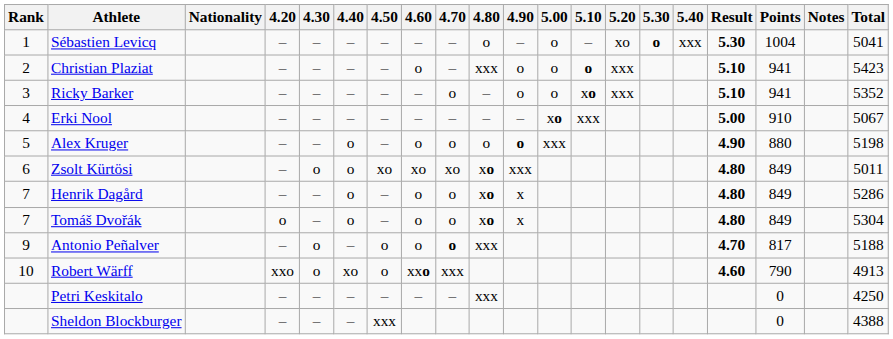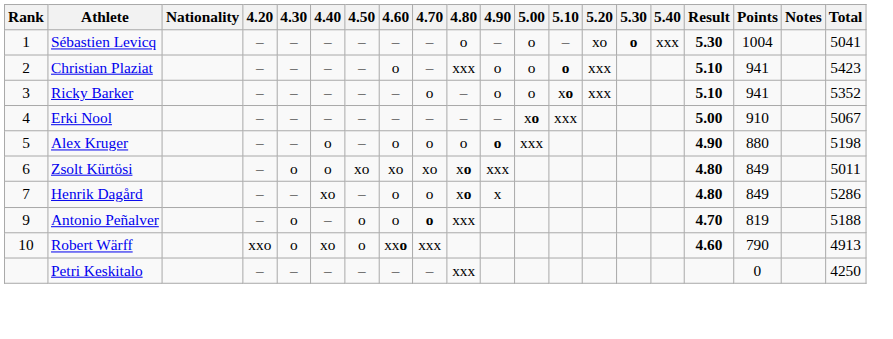Henrik Dagård | 4.40: o -> xo
- row: 7 | Tomáš Dvořák | o | – | o | – | o | o | xo | x | 4.80 | 849 | 5304
Antonio Peñalver | Points: 817 -> 819
- row: Sheldon Blockburger | – | – | – | xxx | 0 | 4388
